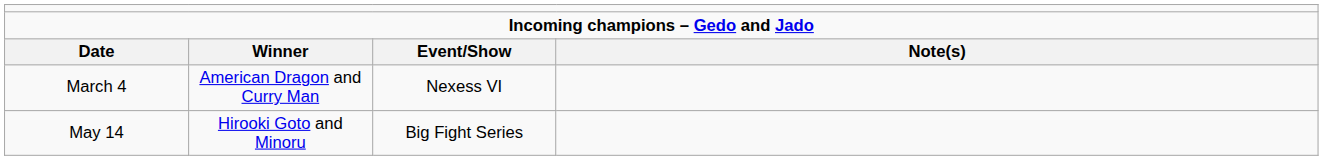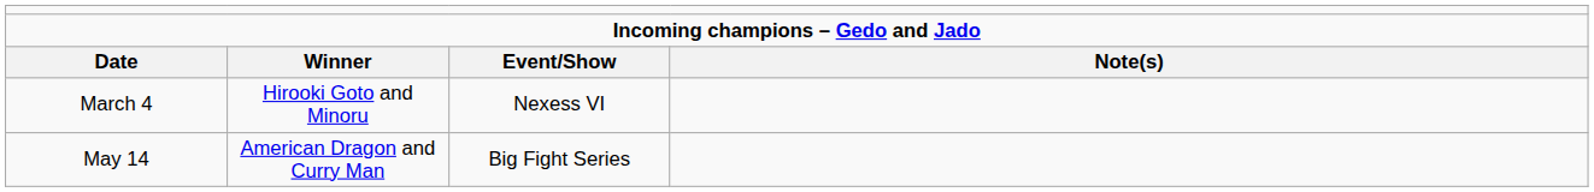March 4 | column 2: American Dragon and Curry Man -> Hirooki Goto and Minoru
May 14 | column 2: Hirooki Goto and Minoru -> American Dragon and Curry Man
